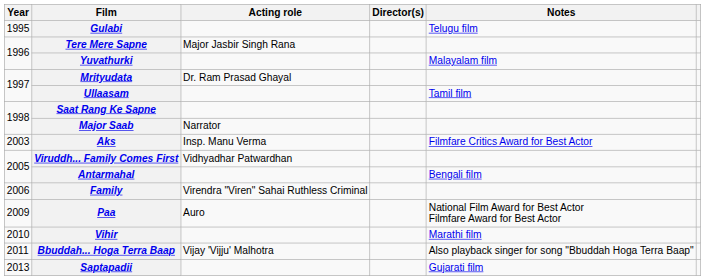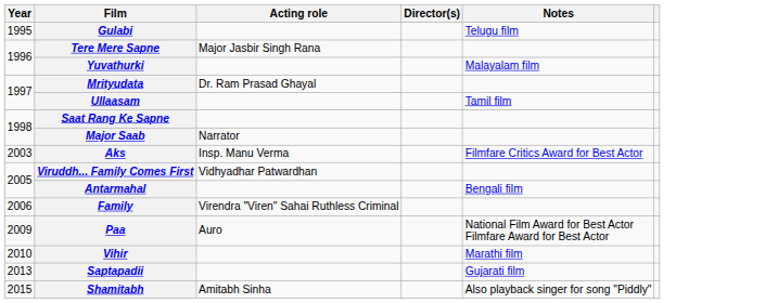- row: 2011 | Bbuddah... Hoga Terra Baap | Vijay 'Vijju' Malhotra | Also playback singer for song "Bbuddah Hoga Terra Baap"
+ row: 2015 | Shamitabh | Amitabh Sinha | Also playback singer for song "Piddly"
